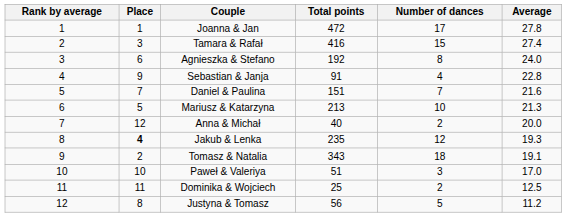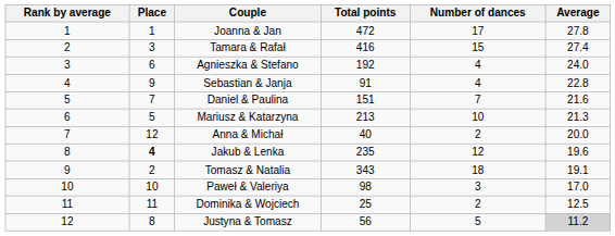Agnieszka & Stefano | Number of dances: 8 -> 4
Jakub & Lenka | Average: 19.3 -> 19.6
Paweł & Valeriya | Total points: 51 -> 98
Justyna & Tomasz | Average: no background -> lightgrey background
